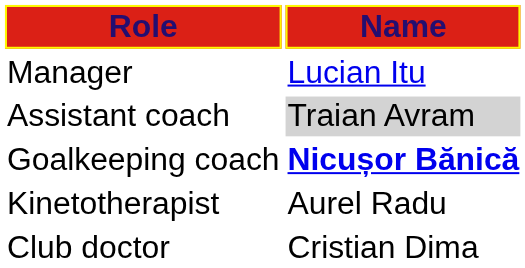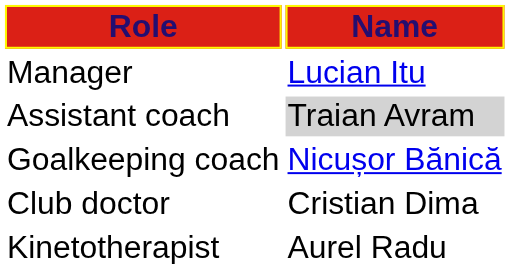Goalkeeping coach | Name: bold -> normal
rows swapped: Club doctor <-> Kinetotherapist
